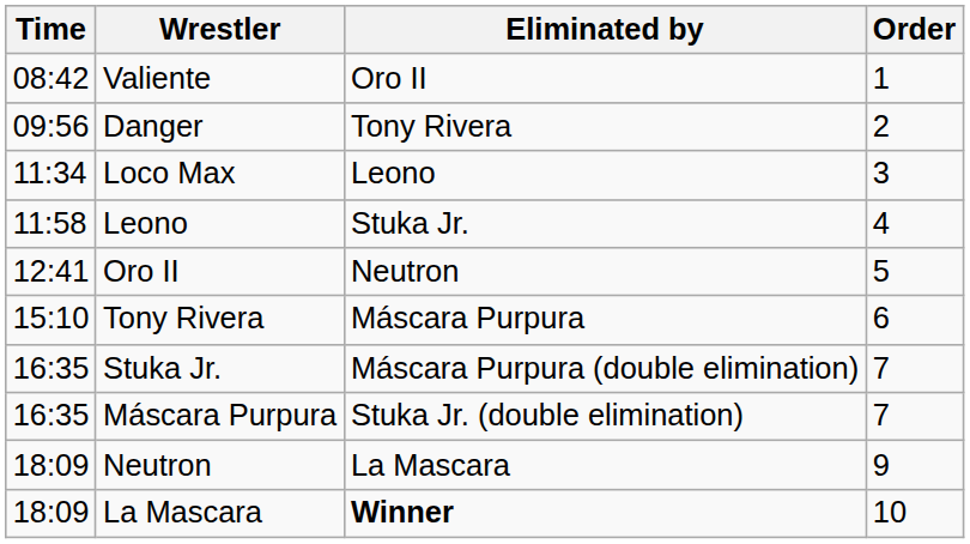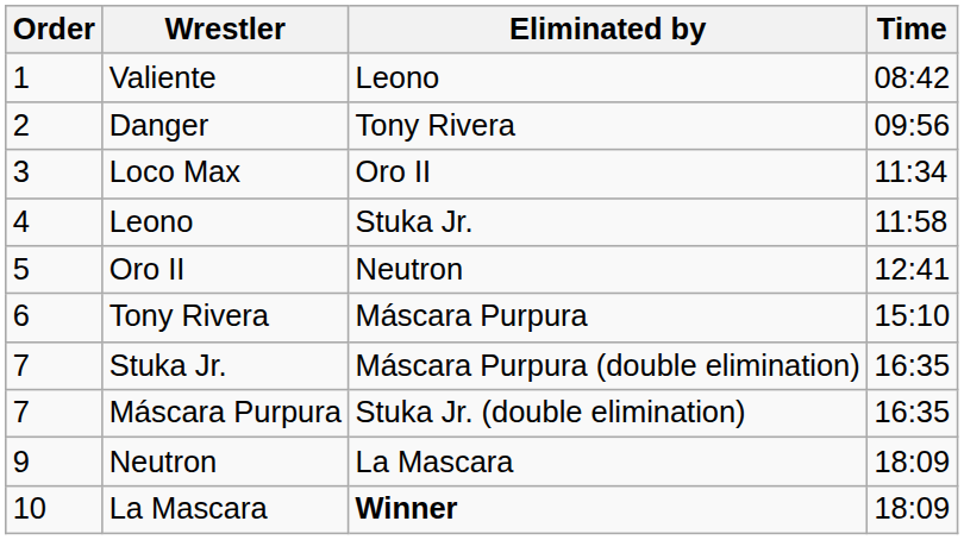columns swapped: Order <-> Time
Valiente | Eliminated by: Oro II -> Leono
Loco Max | Eliminated by: Leono -> Oro II
